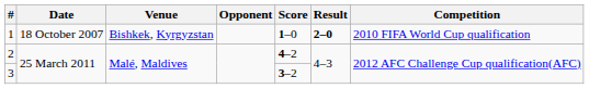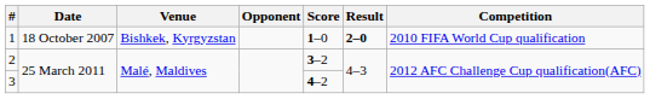2 | Score: 4–2 -> 3–2
3 | Score: 3–2 -> 4–2
